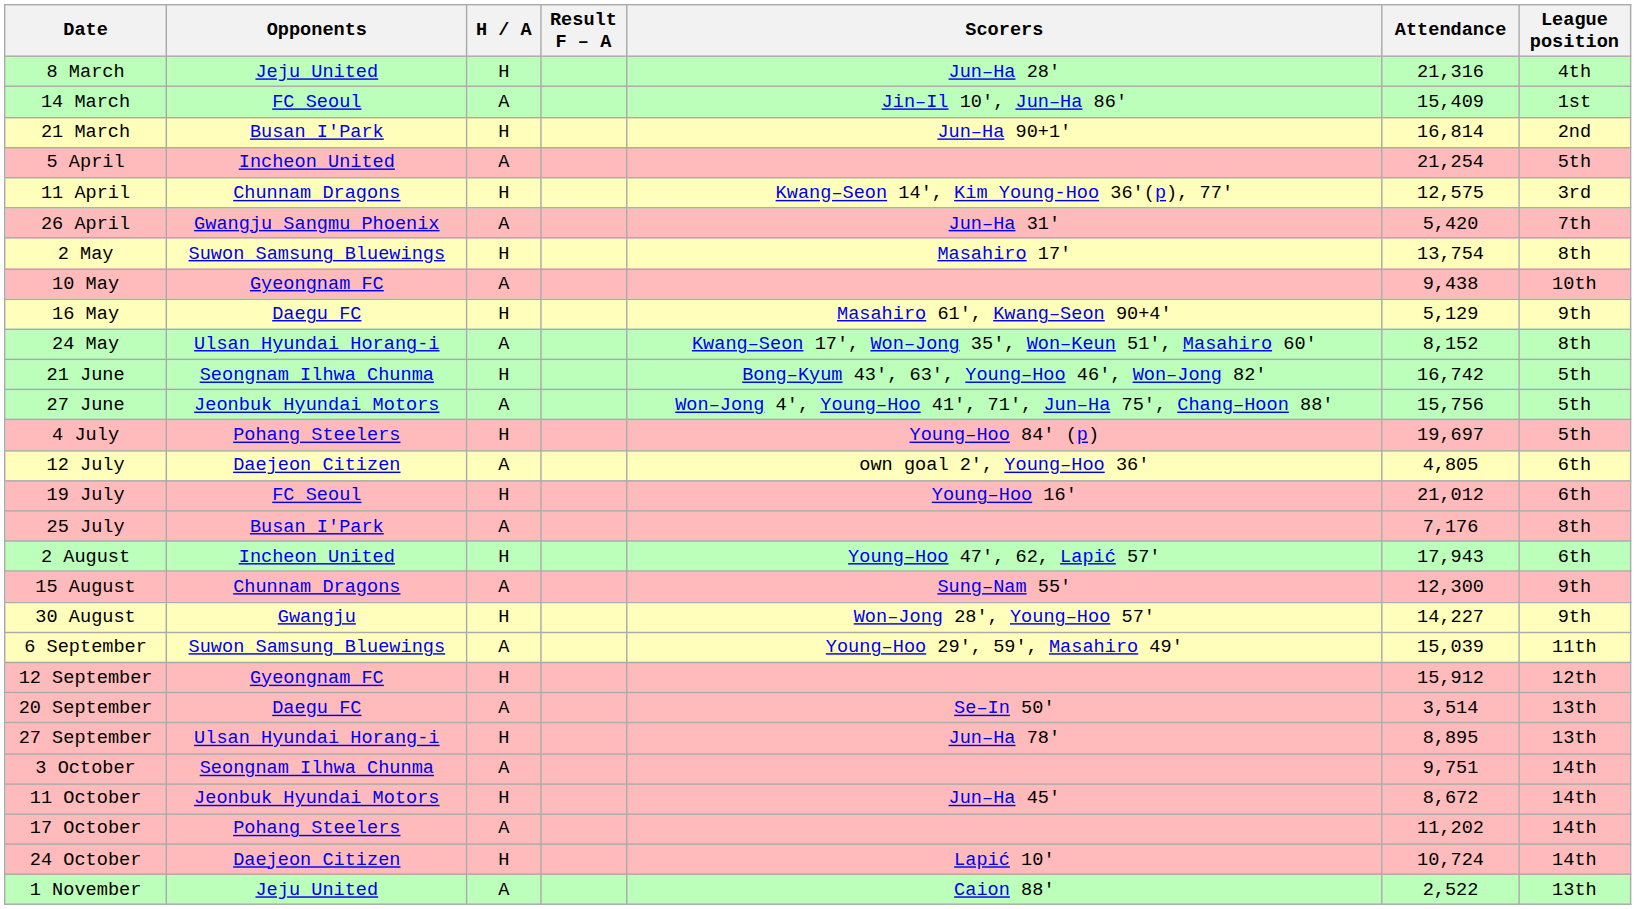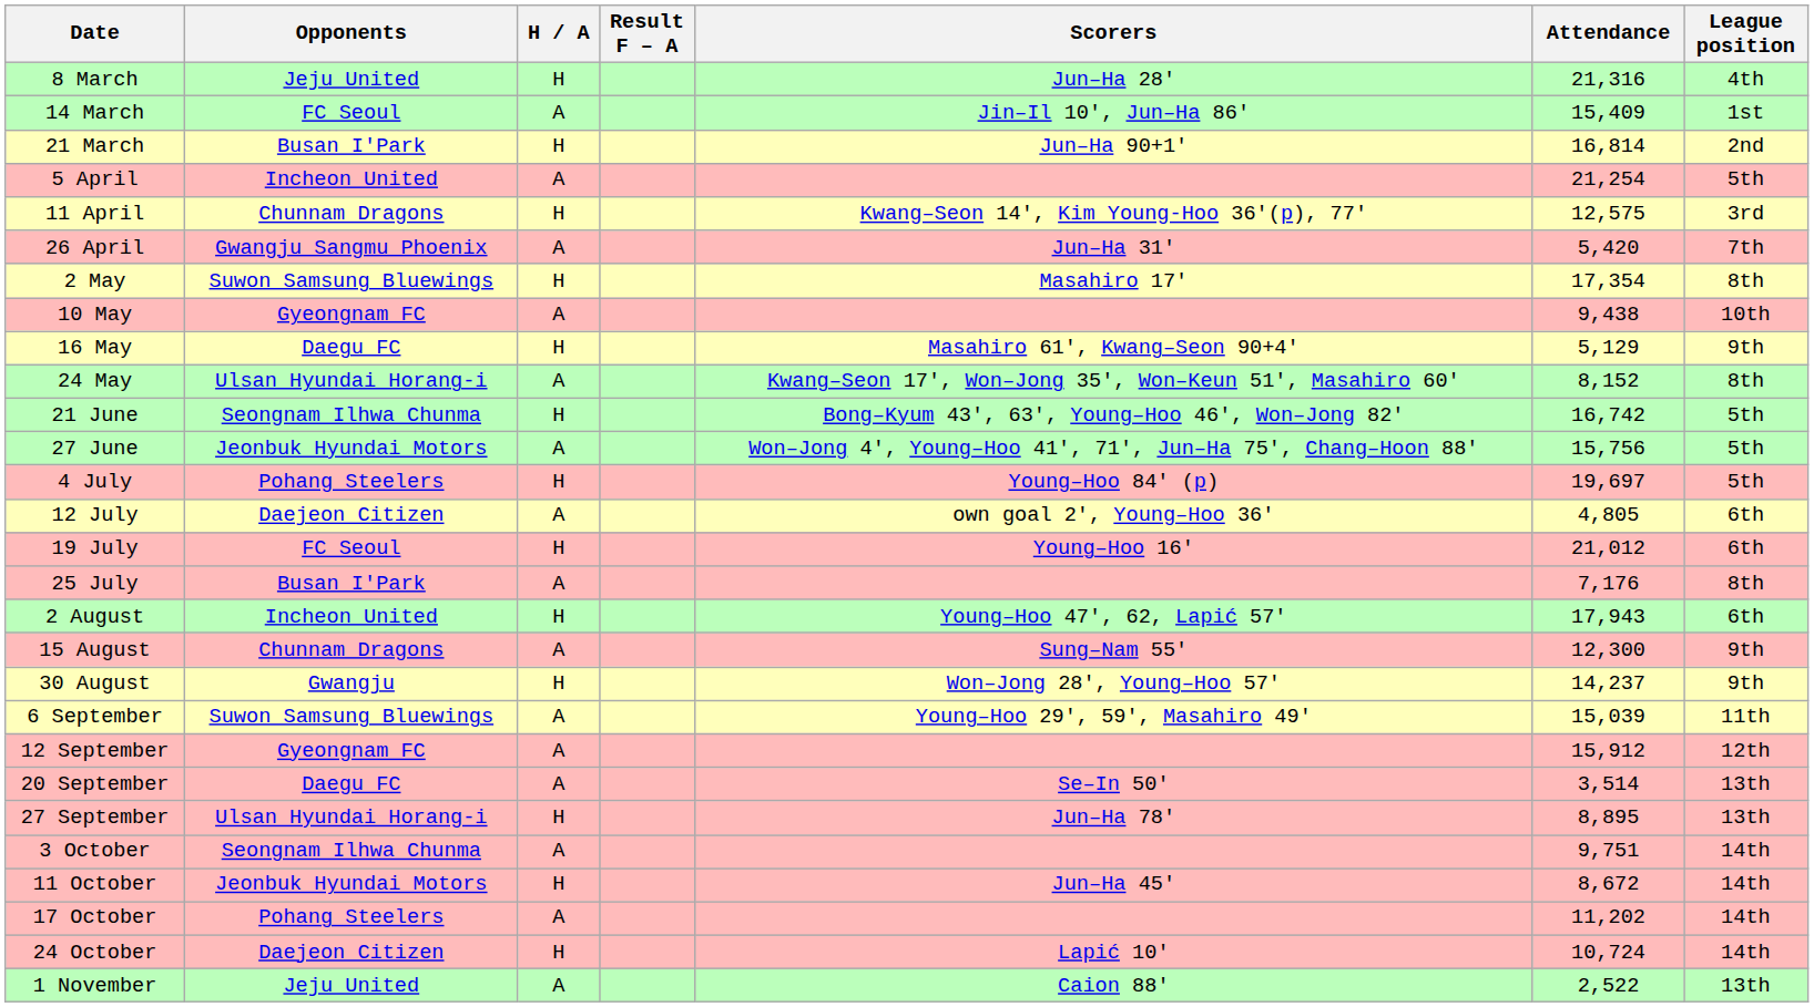2 May | Attendance: 13,754 -> 17,354
30 August | Attendance: 14,227 -> 14,237
12 September | H / A: H -> A
